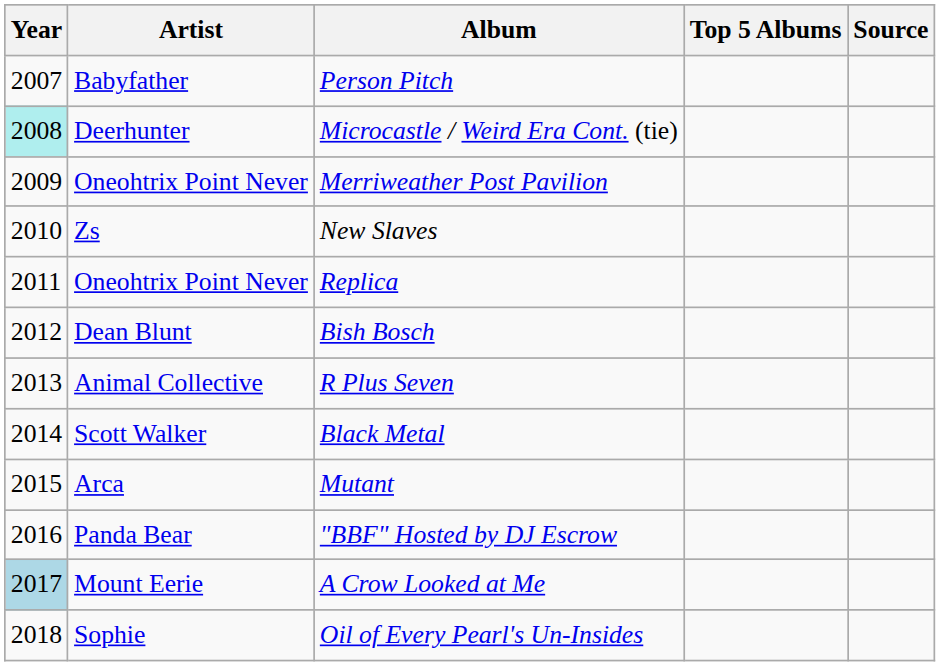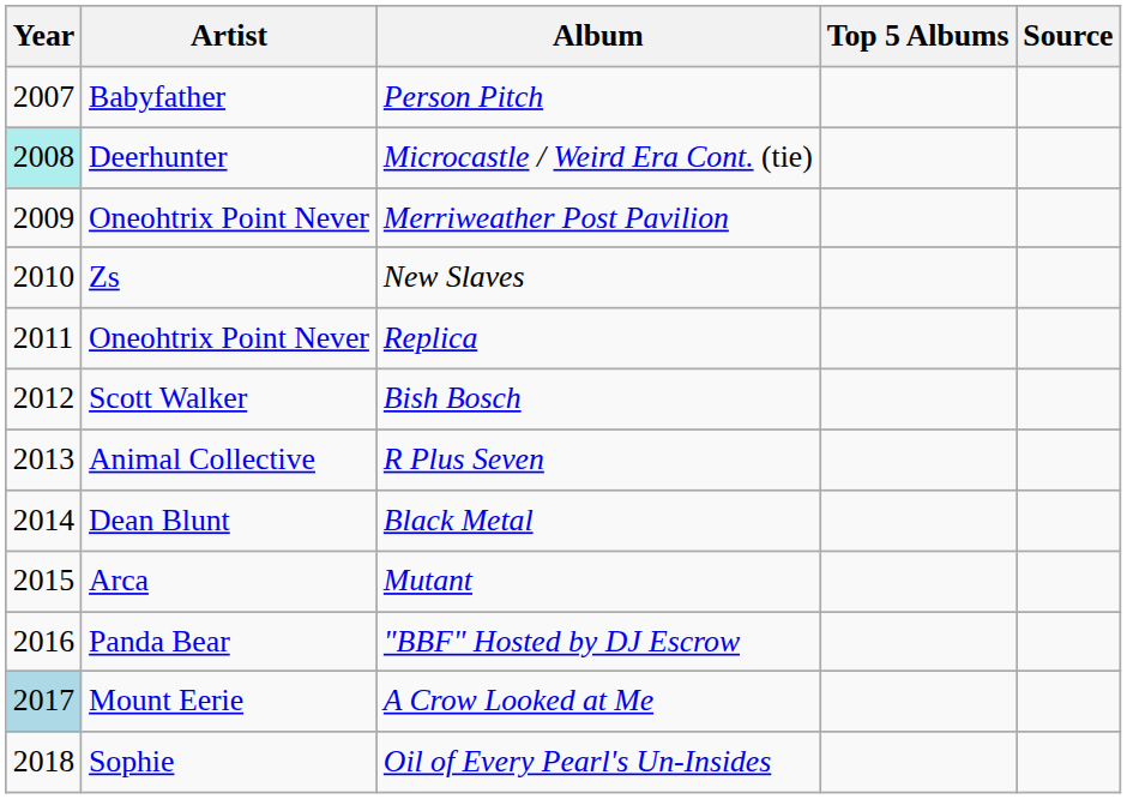Bish Bosch | Artist: Dean Blunt -> Scott Walker
Black Metal | Artist: Scott Walker -> Dean Blunt
